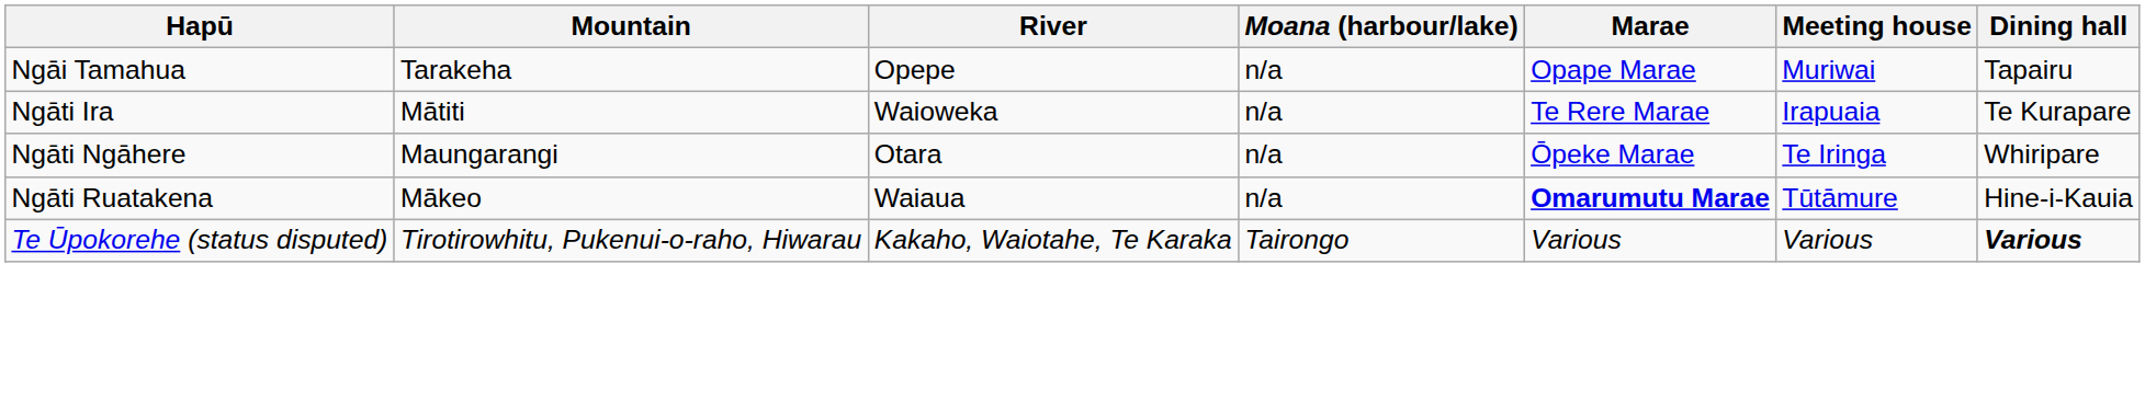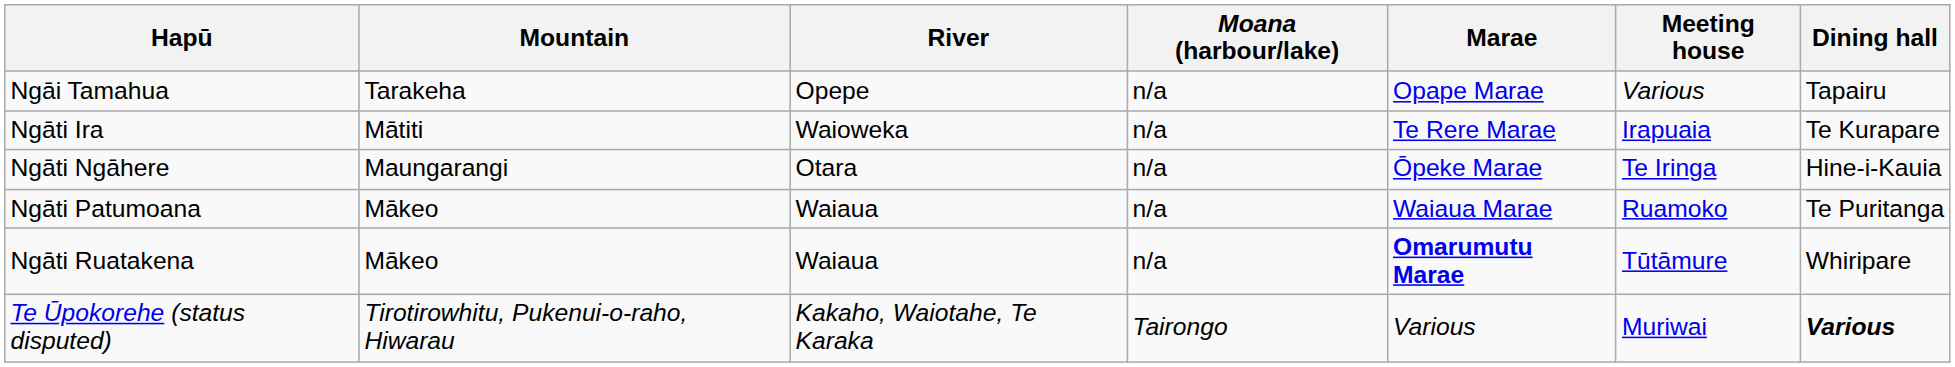Ngāi Tamahua | Meeting house: Muriwai -> Various
Ngāti Ngāhere | Dining hall: Whiripare -> Hine-i-Kauia
+ row: Ngāti Patumoana | Mākeo | Waiaua | n/a | Waiaua Marae | Ruamoko | Te Puritanga
Ngāti Ruatakena | Dining hall: Hine-i-Kauia -> Whiripare
Te Ūpokorehe (status disputed) | Meeting house: Various -> Muriwai
